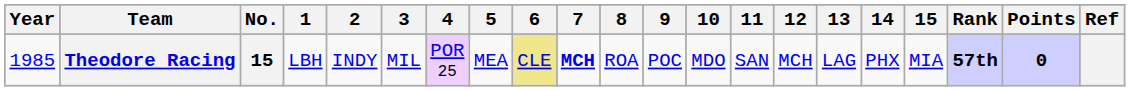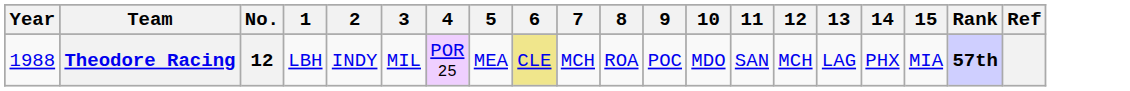- column: Points | 0
Theodore Racing | Year: 1985 -> 1988
Theodore Racing | No.: 15 -> 12
Theodore Racing | 7: bold -> normal
